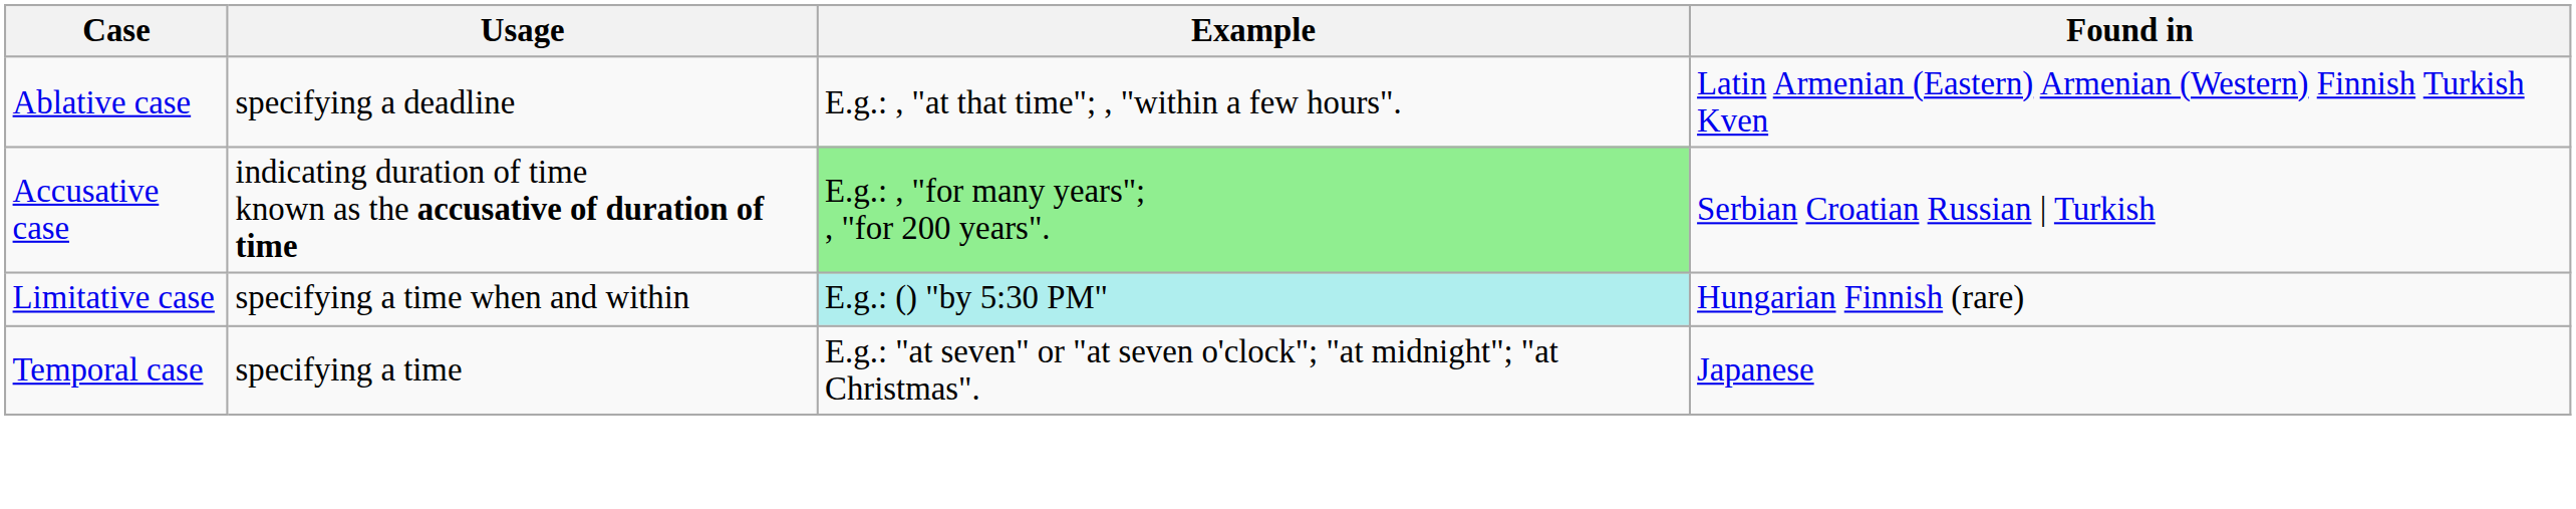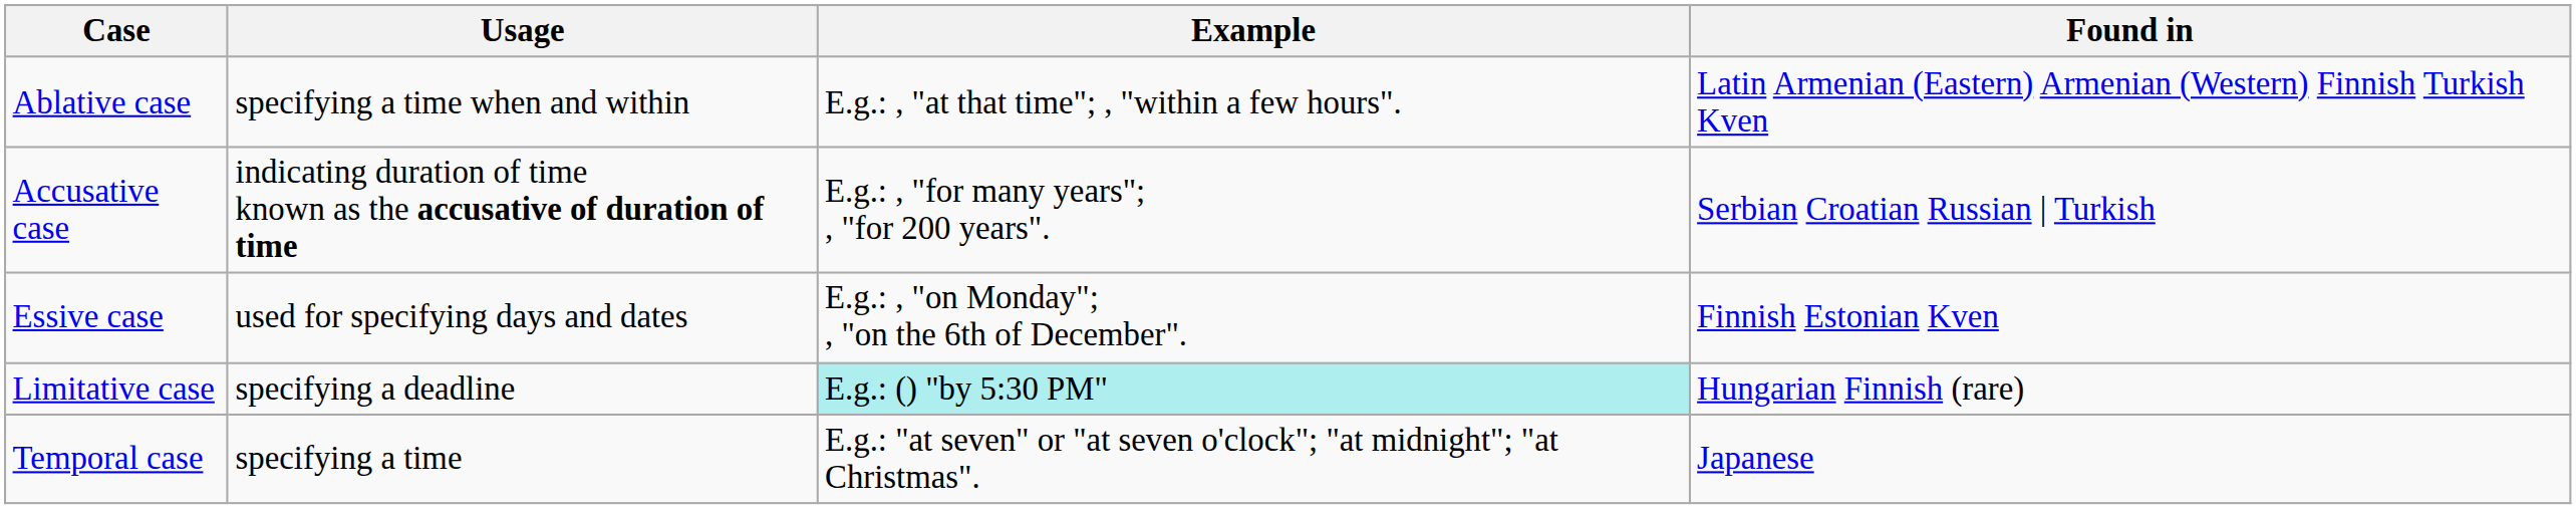Ablative case | Usage: specifying a deadline -> specifying a time when and within
Accusative case | Example: lightgreen background -> no background
+ row: Essive case | used for specifying days and dates | E.g.: , "on Monday"; , "on the 6th of December". | Finnish Estonian Kven
Limitative case | Usage: specifying a time when and within -> specifying a deadline
